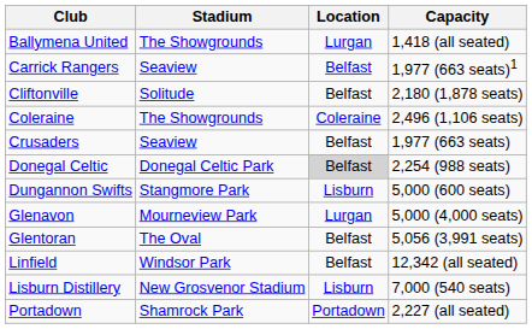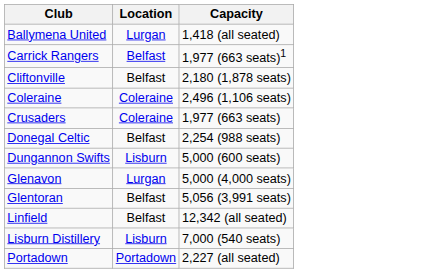- column: Stadium | The Showgrounds | Seaview | Solitude | The Showgrounds | Seaview | Donegal Celtic Park | Stangmore Park | Mourneview Park | The Oval | Windsor Park | New Grosvenor Stadium | Shamrock Park
Crusaders | Location: Belfast -> Coleraine
Donegal Celtic | Location: lightgrey background -> no background
